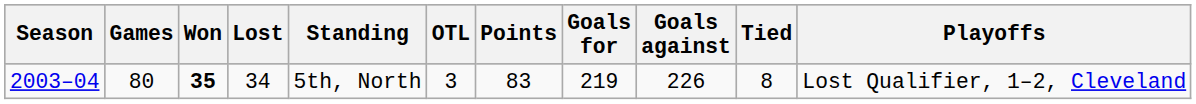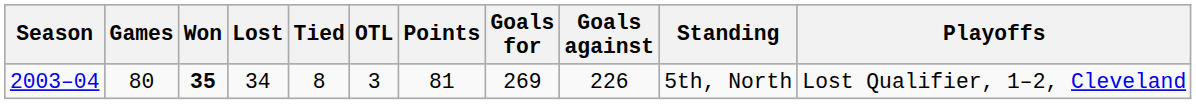columns swapped: Tied <-> Standing
2003–04 | Points: 83 -> 81
2003–04 | Goals for: 219 -> 269
